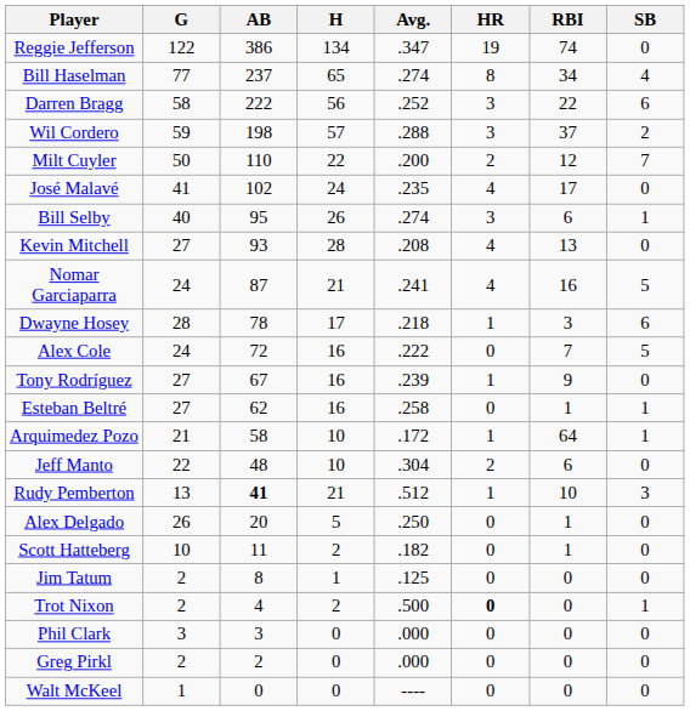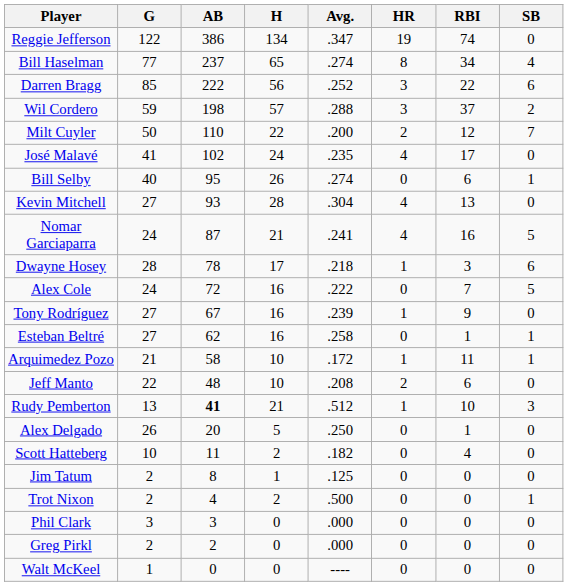Darren Bragg | G: 58 -> 85
Bill Selby | HR: 3 -> 0
Kevin Mitchell | Avg.: .208 -> .304
Arquimedez Pozo | RBI: 64 -> 11
Jeff Manto | Avg.: .304 -> .208
Scott Hatteberg | RBI: 1 -> 4
Trot Nixon | HR: bold -> normal
